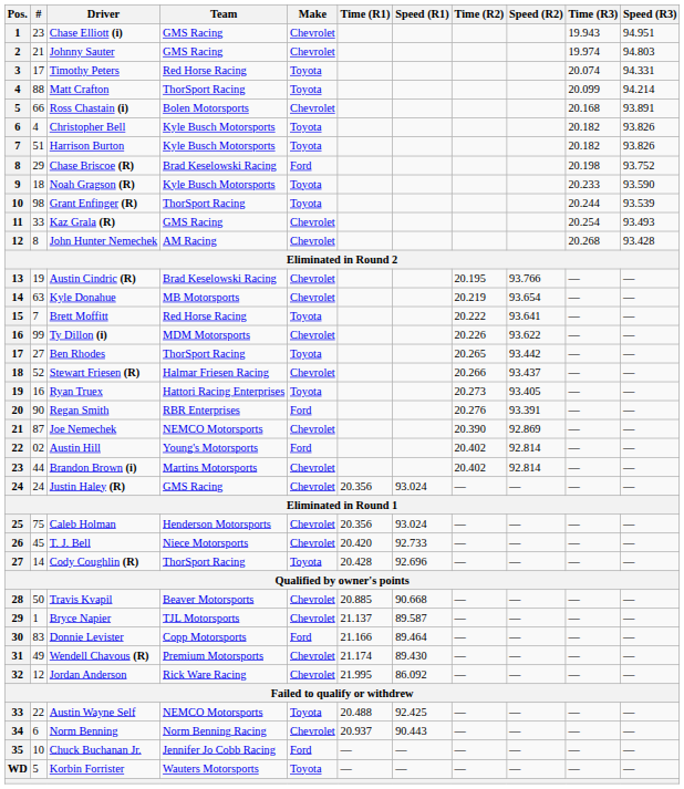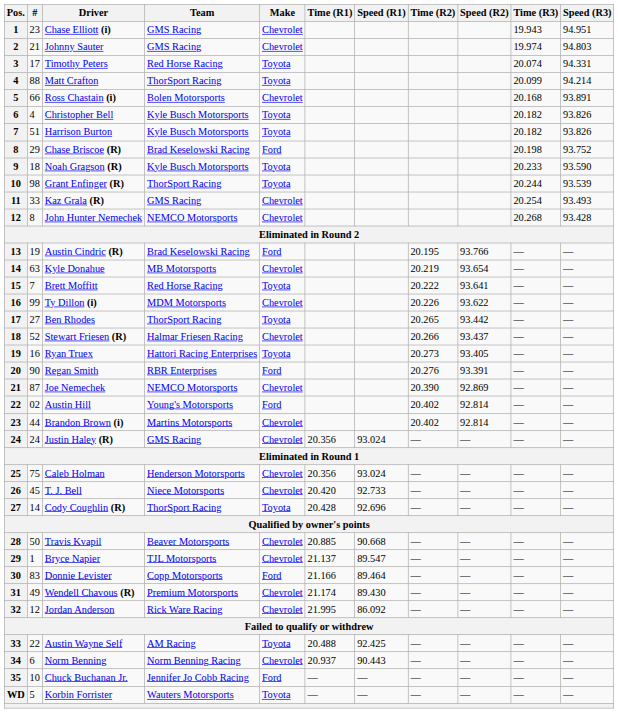John Hunter Nemechek | Team: AM Racing -> NEMCO Motorsports
Austin Cindric (R) | Make: Chevrolet -> Ford
Bryce Napier | Speed (R1): 89.587 -> 89.547
Austin Wayne Self | Team: NEMCO Motorsports -> AM Racing
